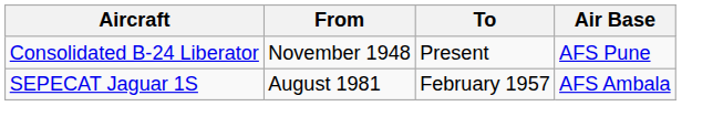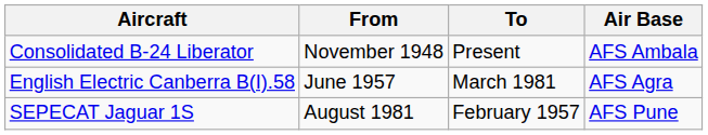Consolidated B-24 Liberator | Air Base: AFS Pune -> AFS Ambala
+ row: English Electric Canberra B(I).58 | June 1957 | March 1981 | AFS Agra
SEPECAT Jaguar 1S | Air Base: AFS Ambala -> AFS Pune
